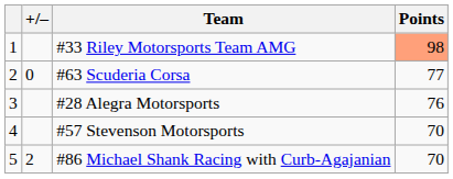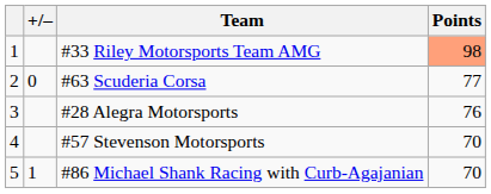#86 Michael Shank Racing with Curb-Agajanian | +/–: 2 -> 1
